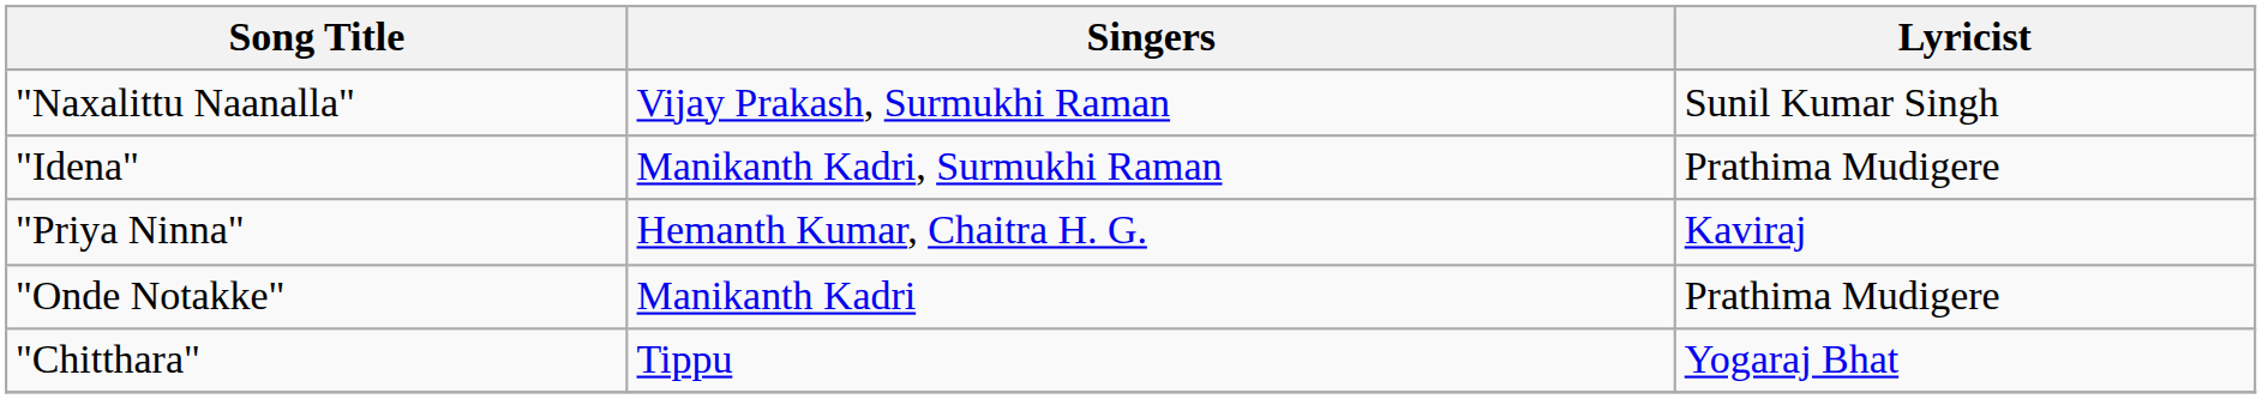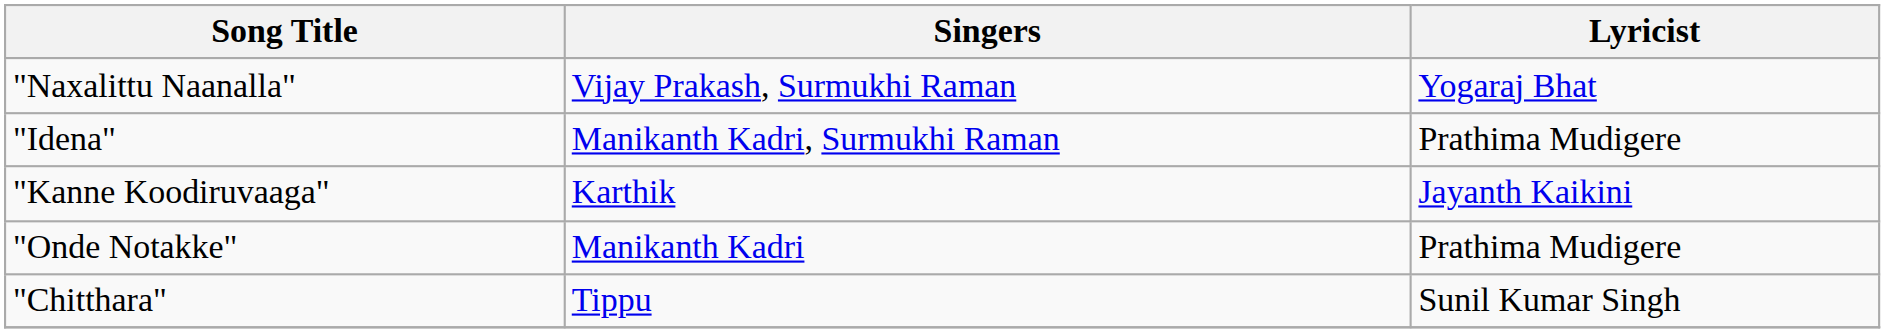"Naxalittu Naanalla" | Lyricist: Sunil Kumar Singh -> Yogaraj Bhat
- row: "Priya Ninna" | Hemanth Kumar, Chaitra H. G. | Kaviraj
+ row: "Kanne Koodiruvaaga" | Karthik | Jayanth Kaikini
"Chitthara" | Lyricist: Yogaraj Bhat -> Sunil Kumar Singh
